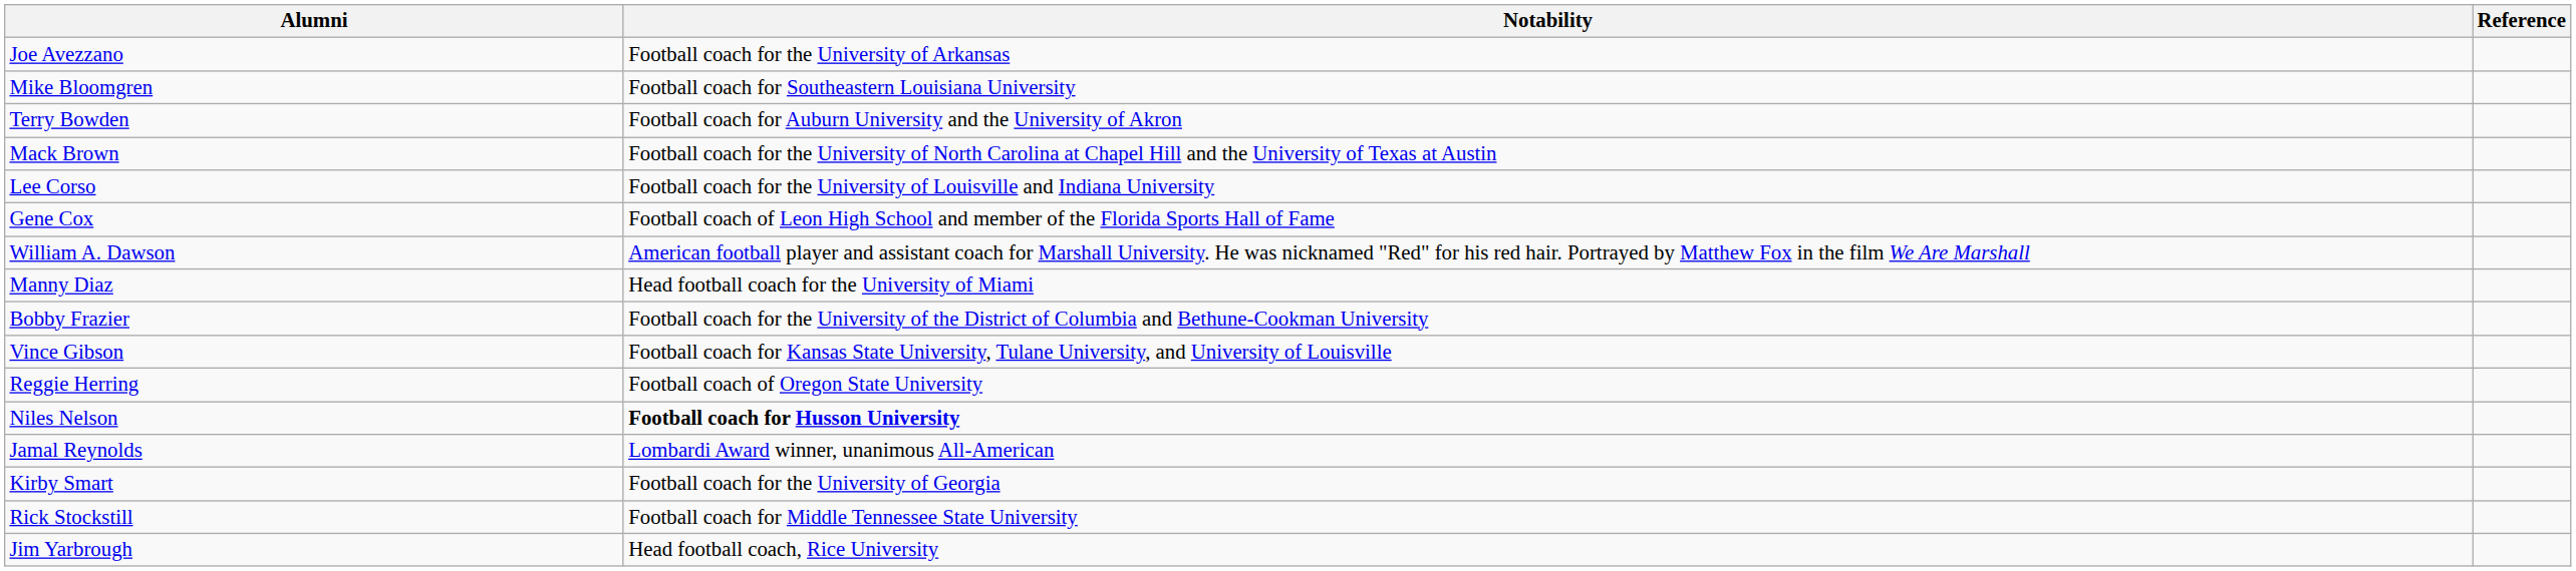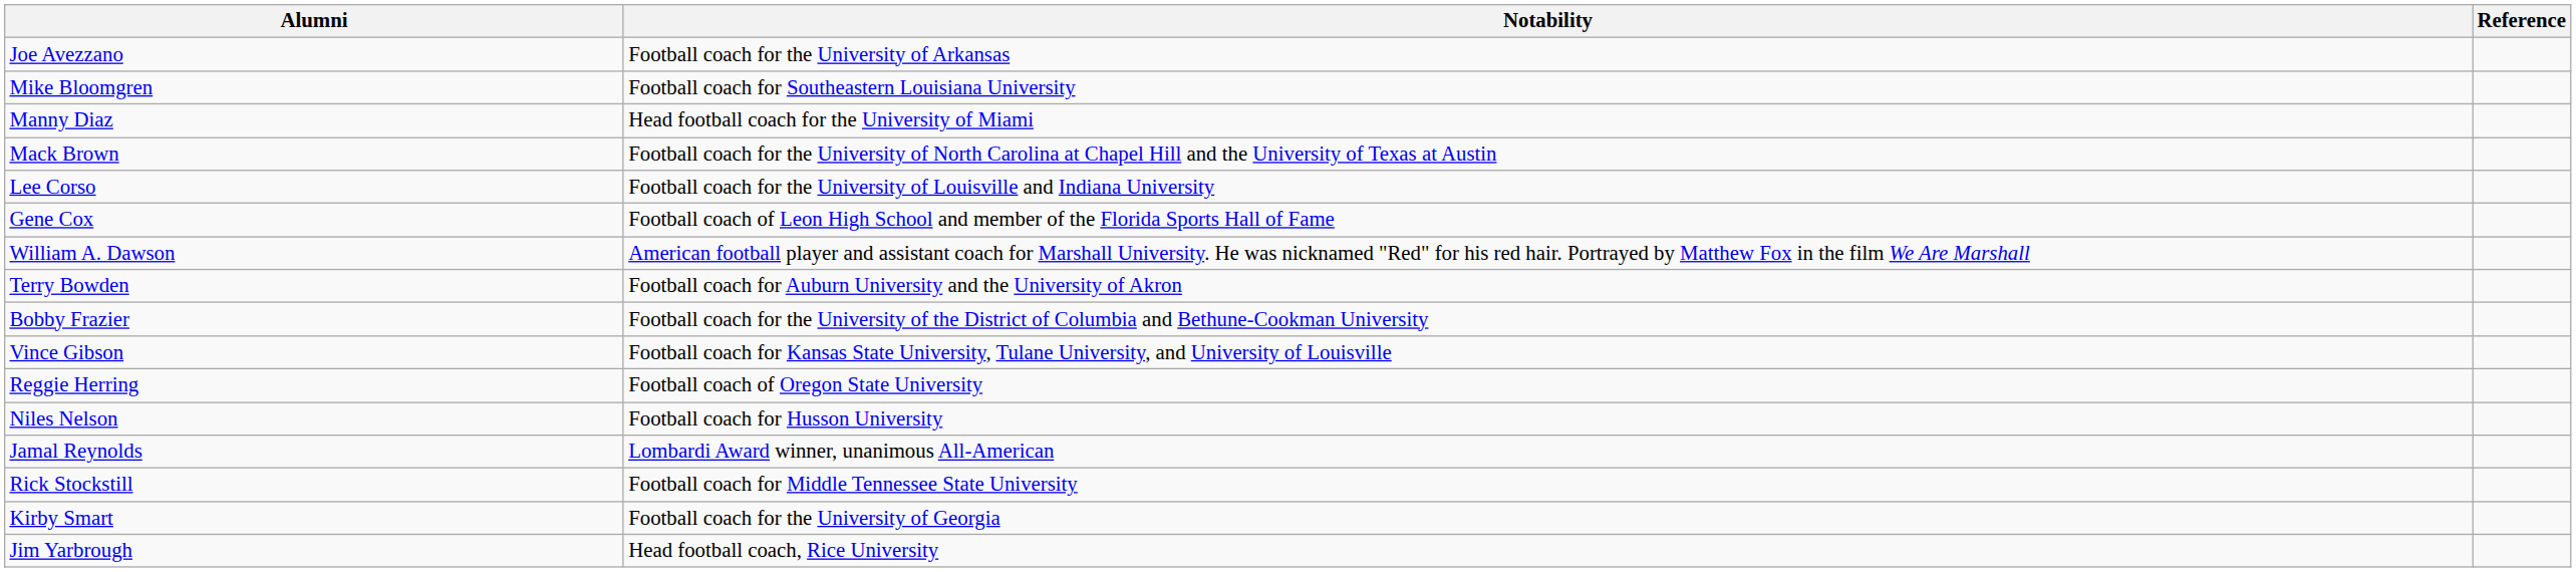rows swapped: Terry Bowden <-> Manny Diaz
Niles Nelson | Notability: bold -> normal
rows swapped: Kirby Smart <-> Rick Stockstill
